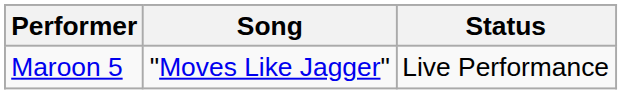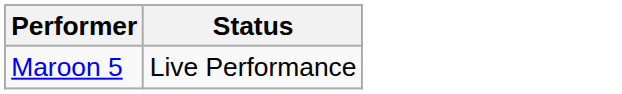- column: Song | "Moves Like Jagger"
